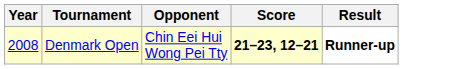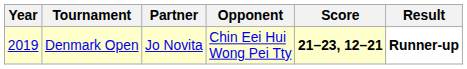+ column: Partner | Jo Novita
Denmark Open | Year: 2008 -> 2019
